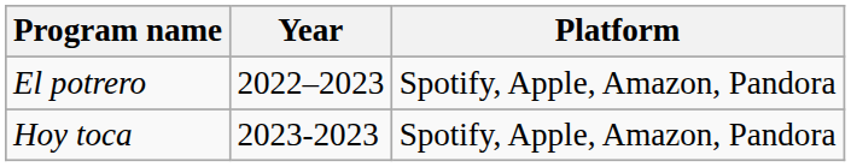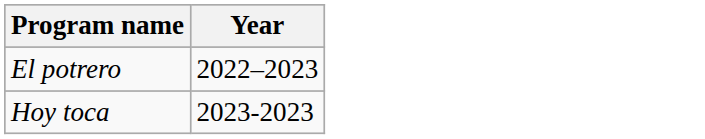- column: Platform | Spotify, Apple, Amazon, Pandora | Spotify, Apple, Amazon, Pandora
